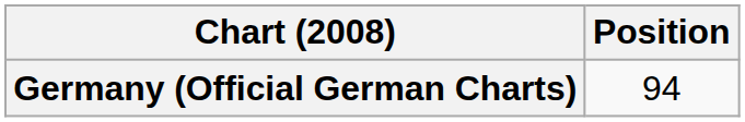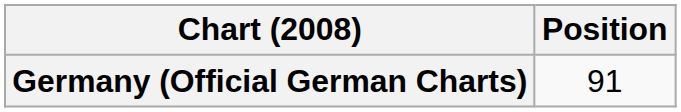Germany (Official German Charts) | Position: 94 -> 91
